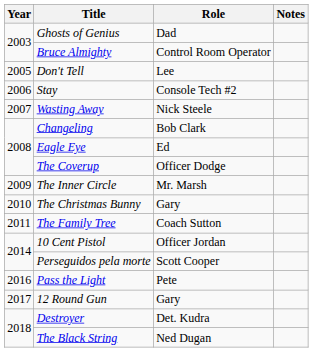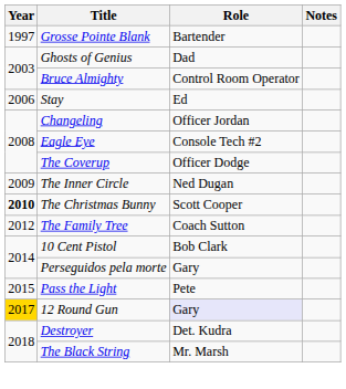+ row: 1997 | Grosse Pointe Blank | Bartender
- row: 2005 | Don't Tell | Lee
Stay | Role: Console Tech #2 -> Ed
- row: 2007 | Wasting Away | Nick Steele
Changeling | Role: Bob Clark -> Officer Jordan
Eagle Eye | Role: Ed -> Console Tech #2
The Inner Circle | Role: Mr. Marsh -> Ned Dugan
The Christmas Bunny | Year: normal -> bold
The Christmas Bunny | Role: Gary -> Scott Cooper
The Family Tree | Year: 2011 -> 2012
10 Cent Pistol | Role: Officer Jordan -> Bob Clark
Perseguidos pela morte | Role: Scott Cooper -> Gary
Pass the Light | Year: 2016 -> 2015
12 Round Gun | Year: no background -> gold background
12 Round Gun | Role: no background -> lavender background
The Black String | Role: Ned Dugan -> Mr. Marsh
